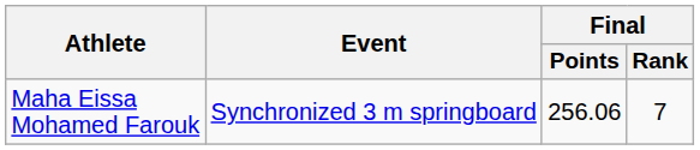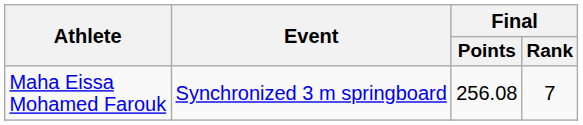Maha Eissa Mohamed Farouk | Final / Points: 256.06 -> 256.08
